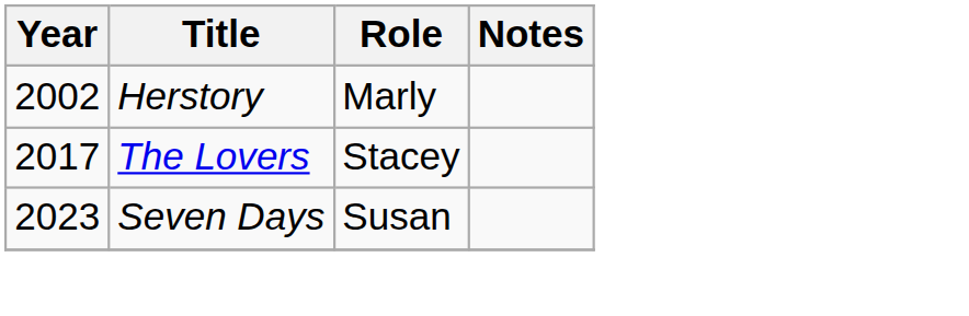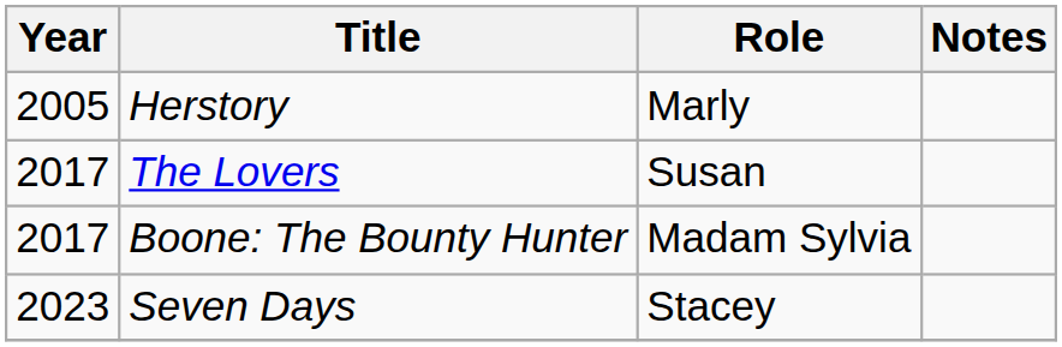Herstory | Year: 2002 -> 2005
The Lovers | Role: Stacey -> Susan
+ row: 2017 | Boone: The Bounty Hunter | Madam Sylvia
Seven Days | Role: Susan -> Stacey
